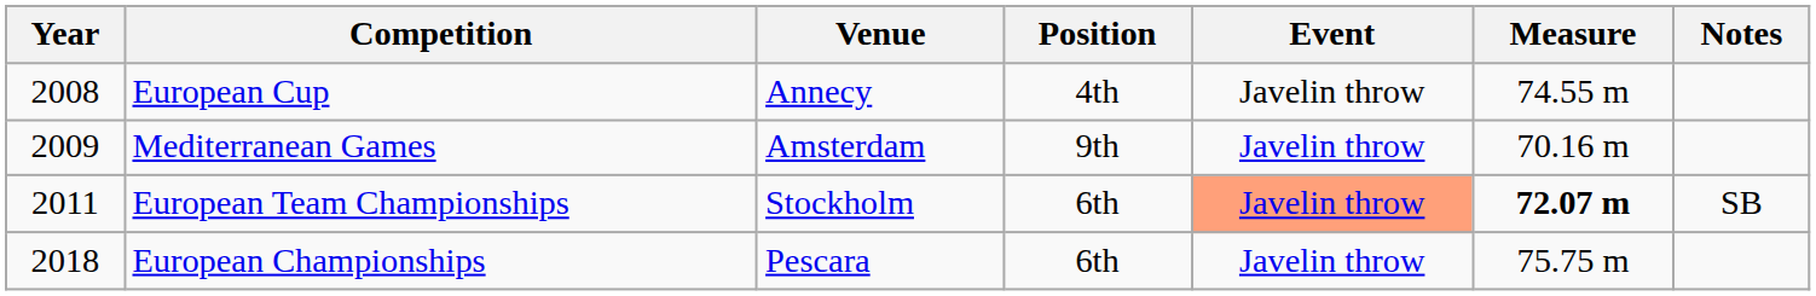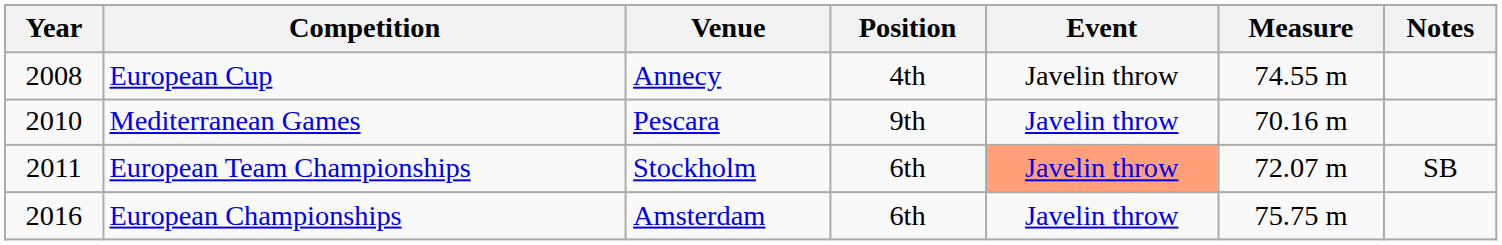Mediterranean Games | Year: 2009 -> 2010
Mediterranean Games | Venue: Amsterdam -> Pescara
European Team Championships | Measure: bold -> normal
European Championships | Year: 2018 -> 2016
European Championships | Venue: Pescara -> Amsterdam
